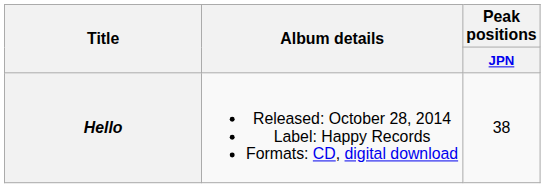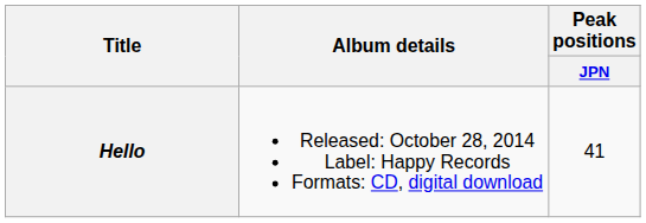Hello | Peak positions / JPN: 38 -> 41
